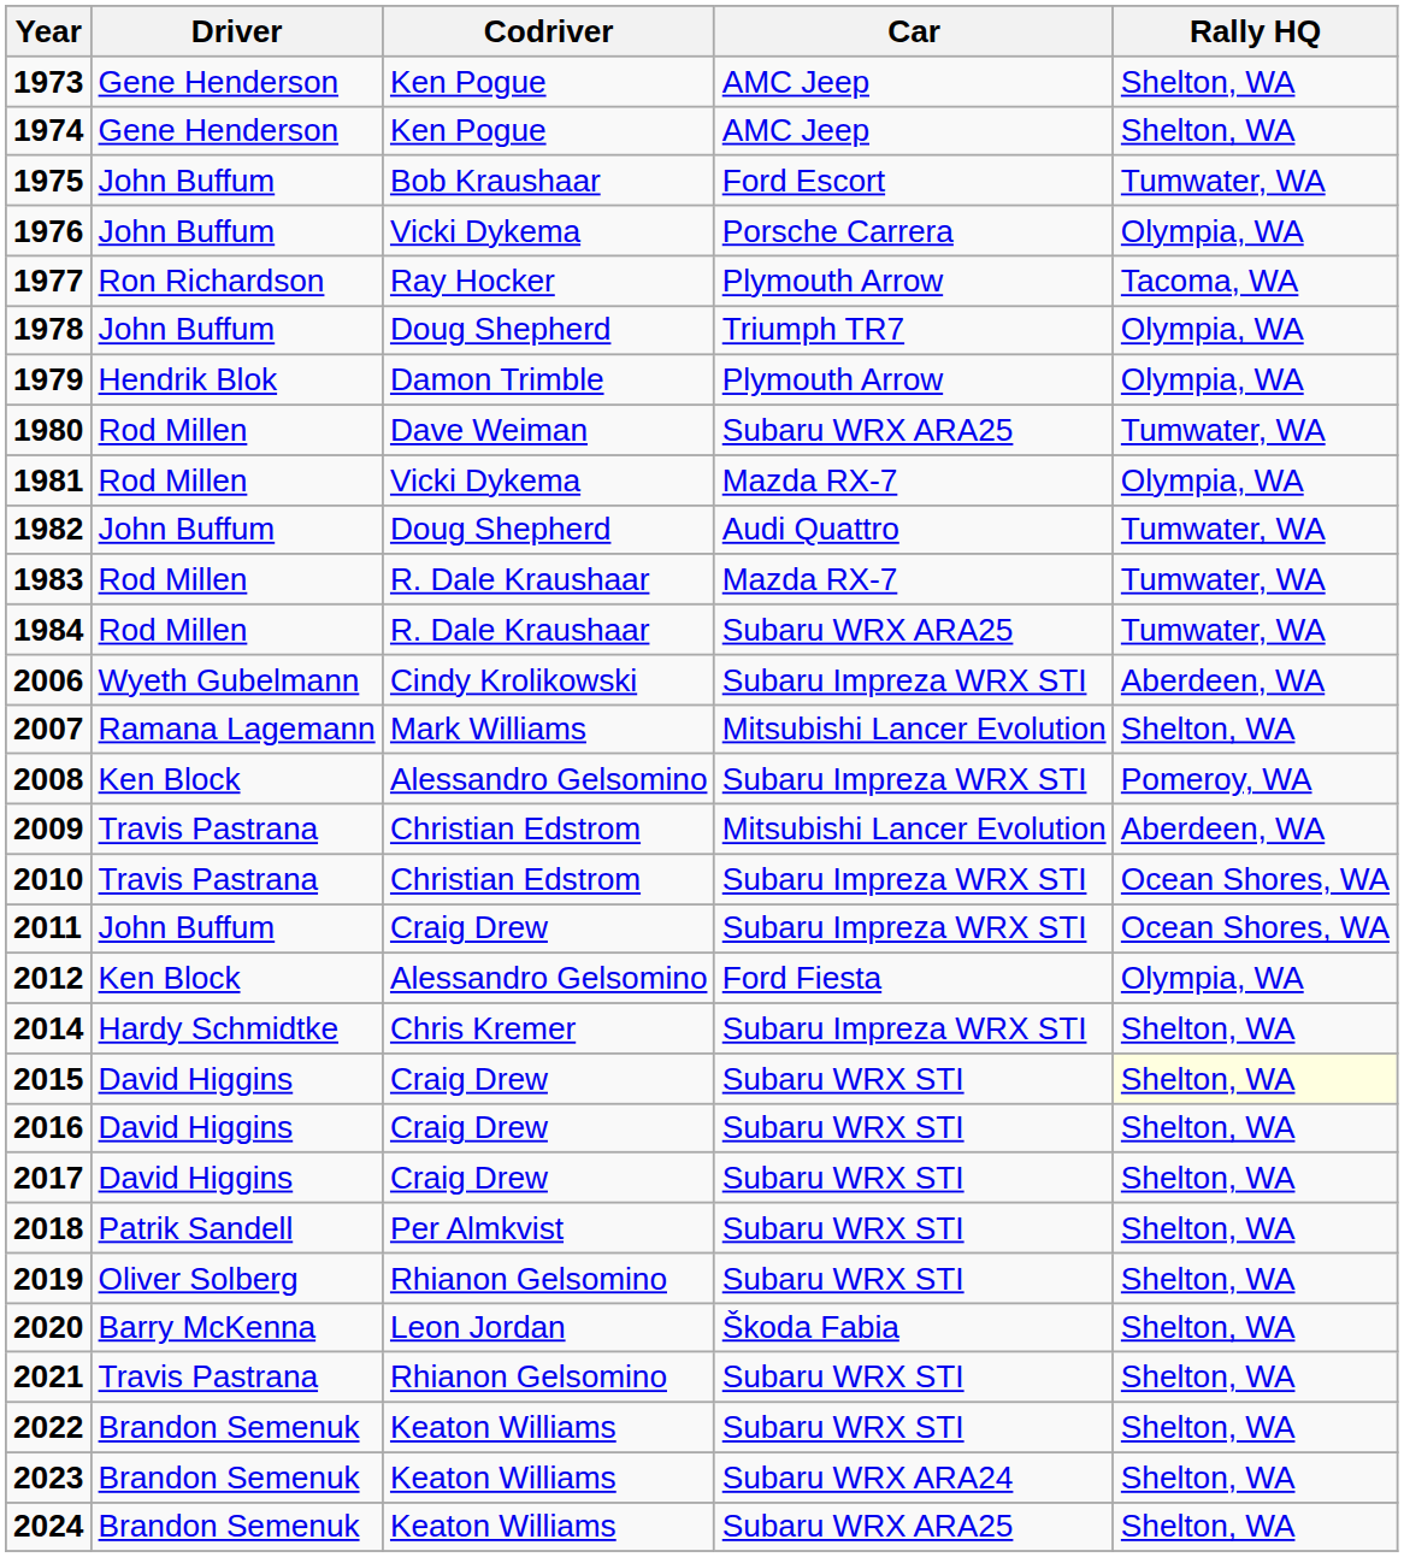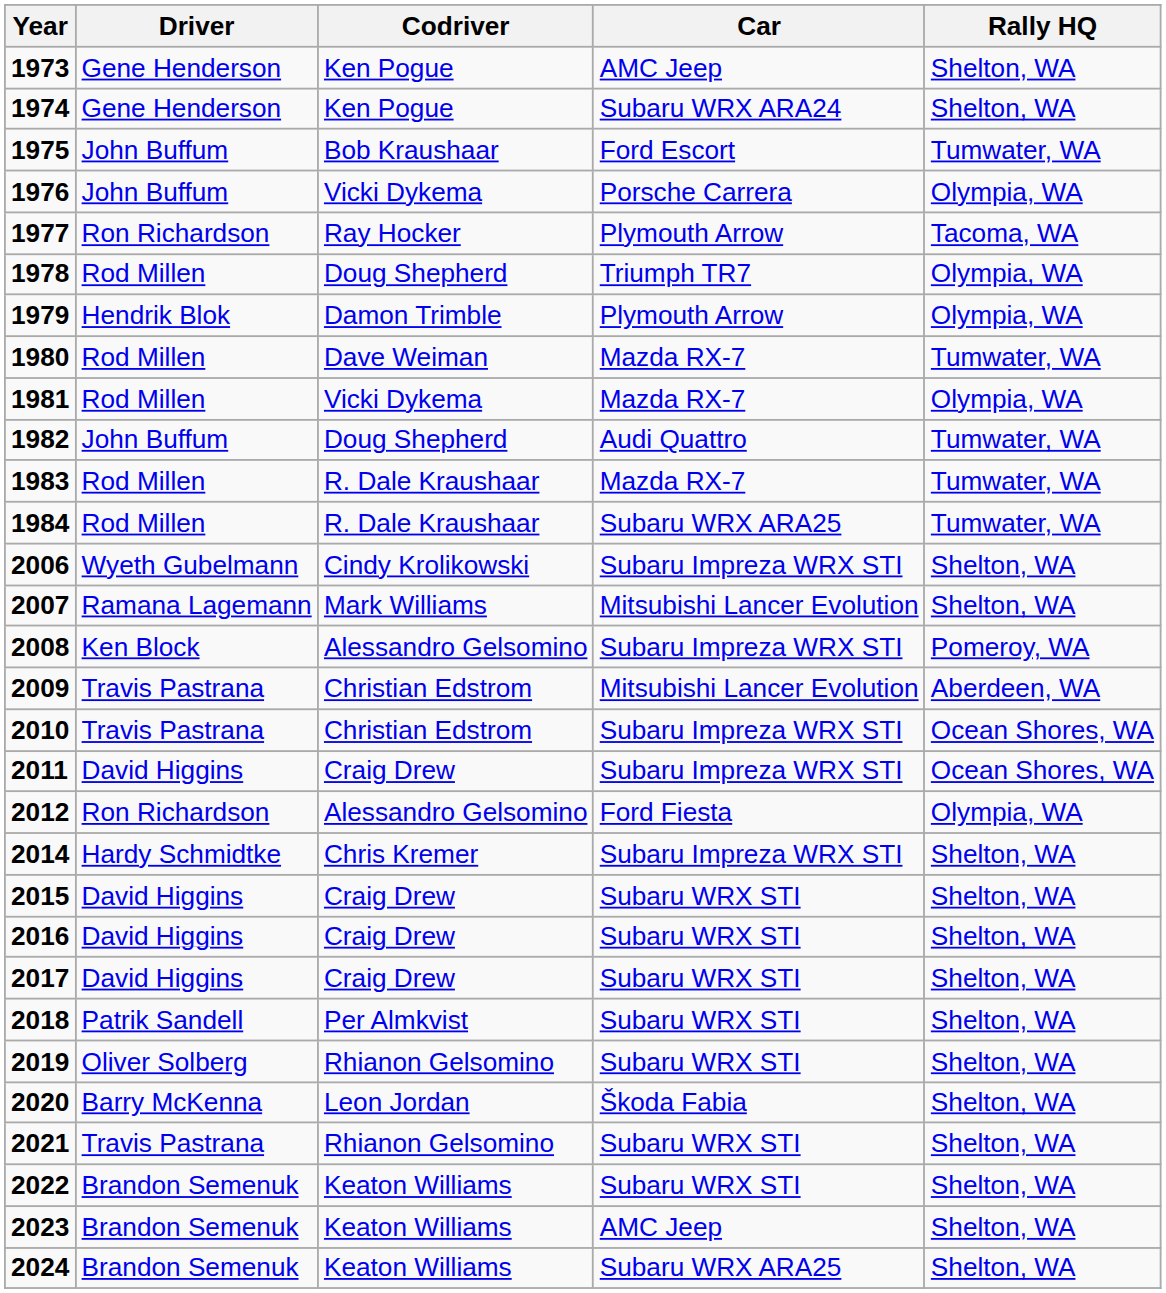1974 | Car: AMC Jeep -> Subaru WRX ARA24
1978 | Driver: John Buffum -> Rod Millen
1980 | Car: Subaru WRX ARA25 -> Mazda RX-7
2006 | Rally HQ: Aberdeen, WA -> Shelton, WA
2011 | Driver: John Buffum -> David Higgins
2012 | Driver: Ken Block -> Ron Richardson
2015 | Rally HQ: lightyellow background -> no background
2023 | Car: Subaru WRX ARA24 -> AMC Jeep
